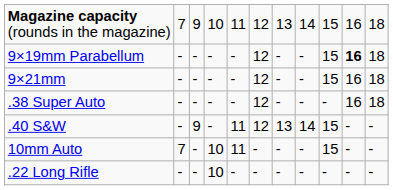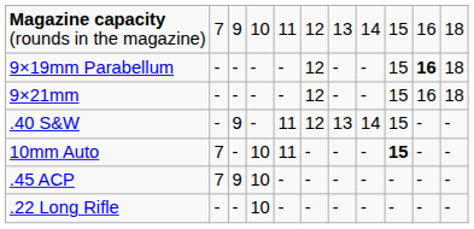- row: .38 Super Auto | - | - | - | - | 12 | - | - | - | 16 | 18
10mm Auto | column 9: normal -> bold
+ row: .45 ACP | 7 | 9 | 10 | - | - | - | - | - | - | -
